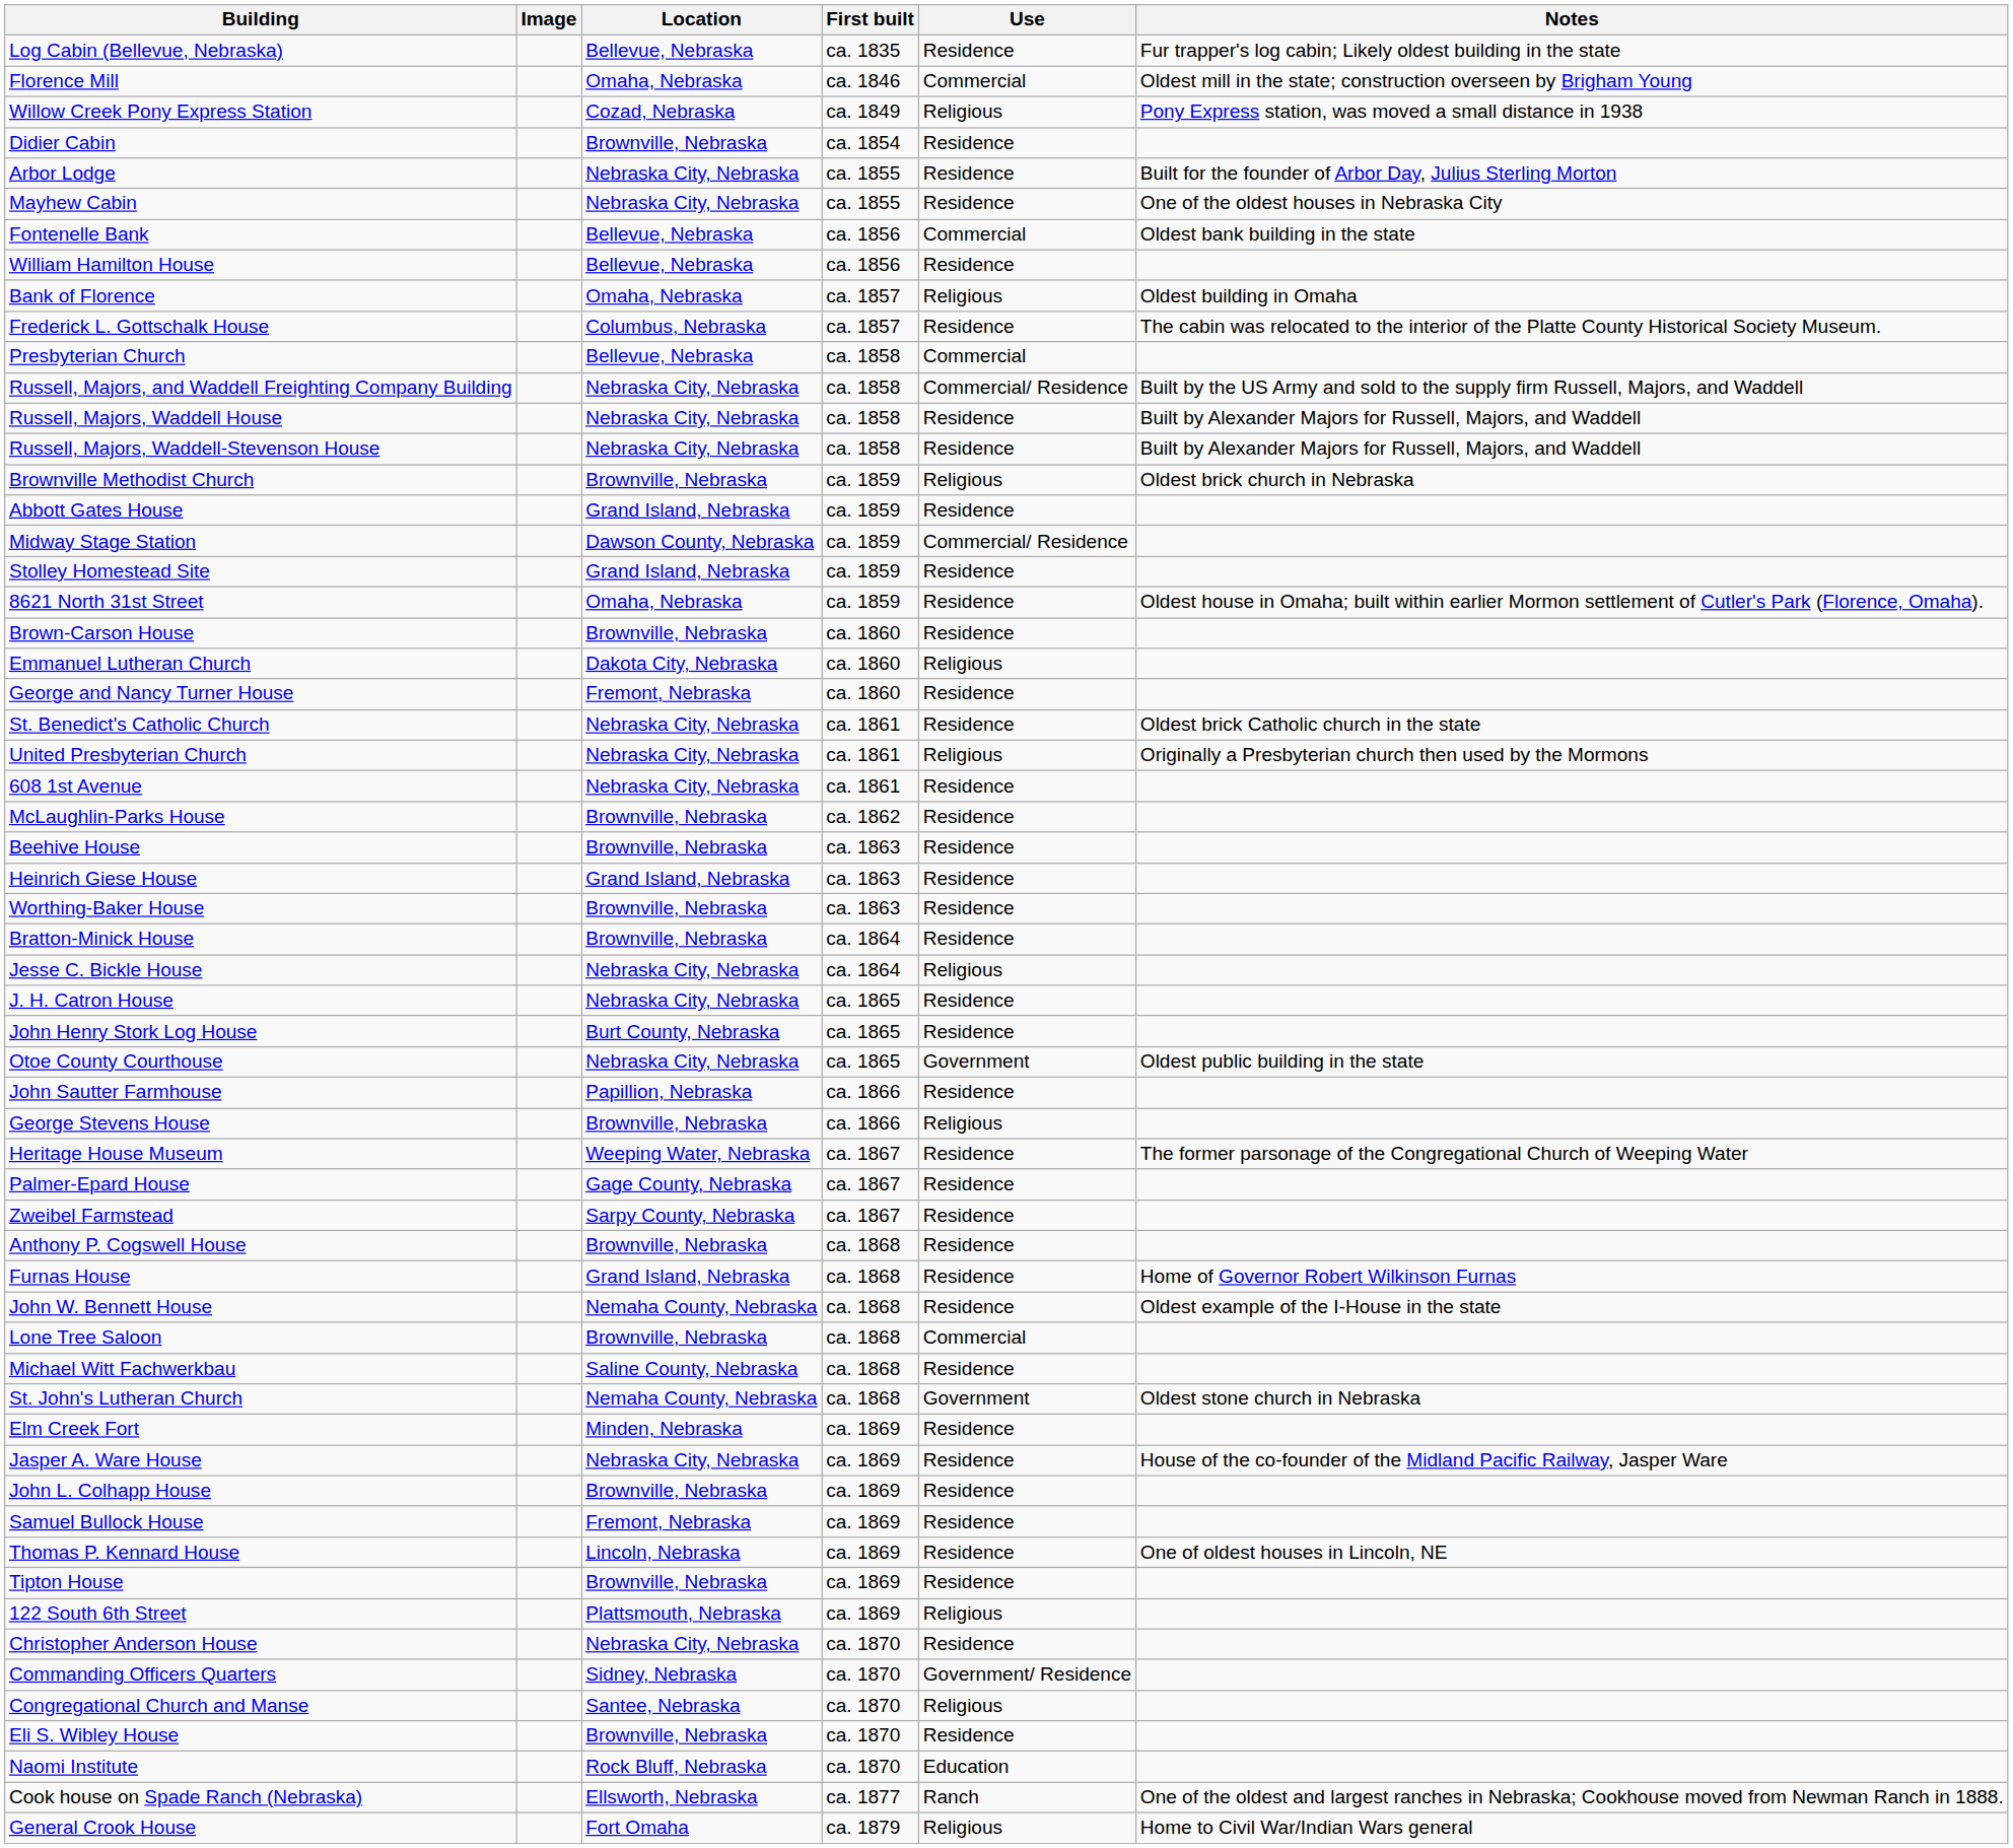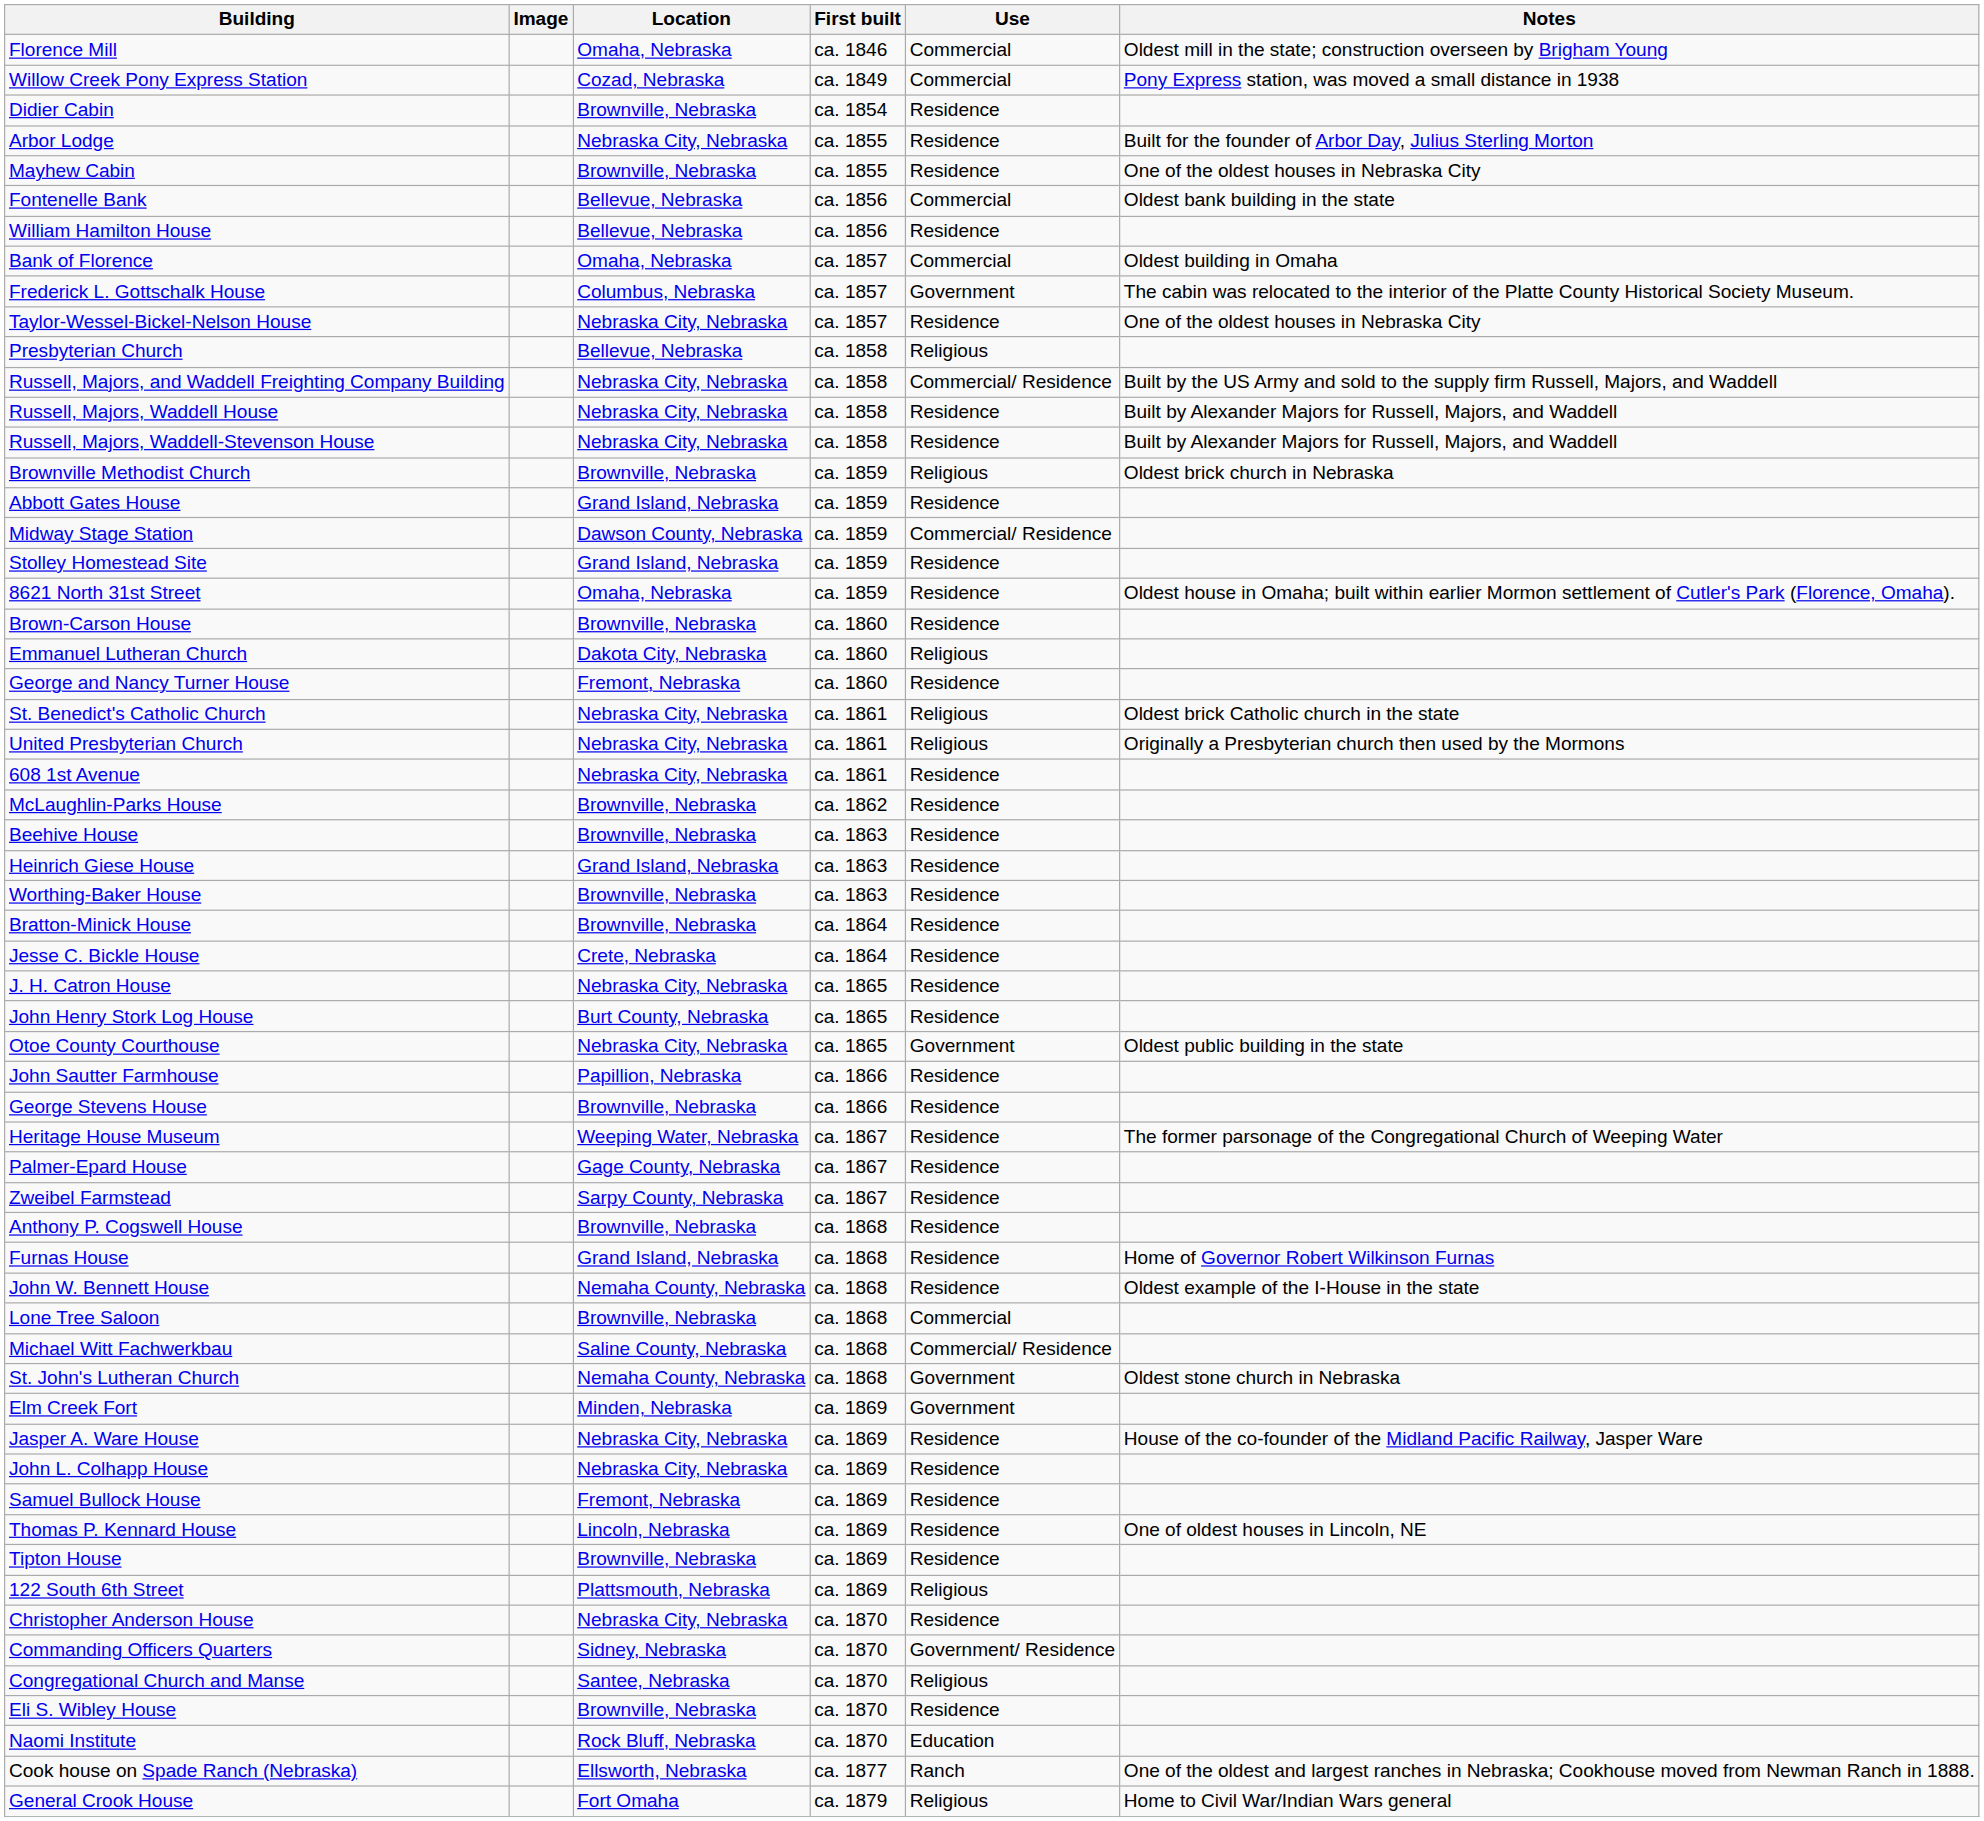- row: Log Cabin (Bellevue, Nebraska) | Bellevue, Nebraska | ca. 1835 | Residence | Fur trapper's log cabin; Likely oldest building in the state
Willow Creek Pony Express Station | Use: Religious -> Commercial
Mayhew Cabin | Location: Nebraska City, Nebraska -> Brownville, Nebraska
Bank of Florence | Use: Religious -> Commercial
Frederick L. Gottschalk House | Use: Residence -> Government
+ row: Taylor-Wessel-Bickel-Nelson House | Nebraska City, Nebraska | ca. 1857 | Residence | One of the oldest houses in Nebraska City
Presbyterian Church | Use: Commercial -> Religious
St. Benedict's Catholic Church | Use: Residence -> Religious
Jesse C. Bickle House | Location: Nebraska City, Nebraska -> Crete, Nebraska
Jesse C. Bickle House | Use: Religious -> Residence
George Stevens House | Use: Religious -> Residence
Michael Witt Fachwerkbau | Use: Residence -> Commercial/ Residence
Elm Creek Fort | Use: Residence -> Government
John L. Colhapp House | Location: Brownville, Nebraska -> Nebraska City, Nebraska
